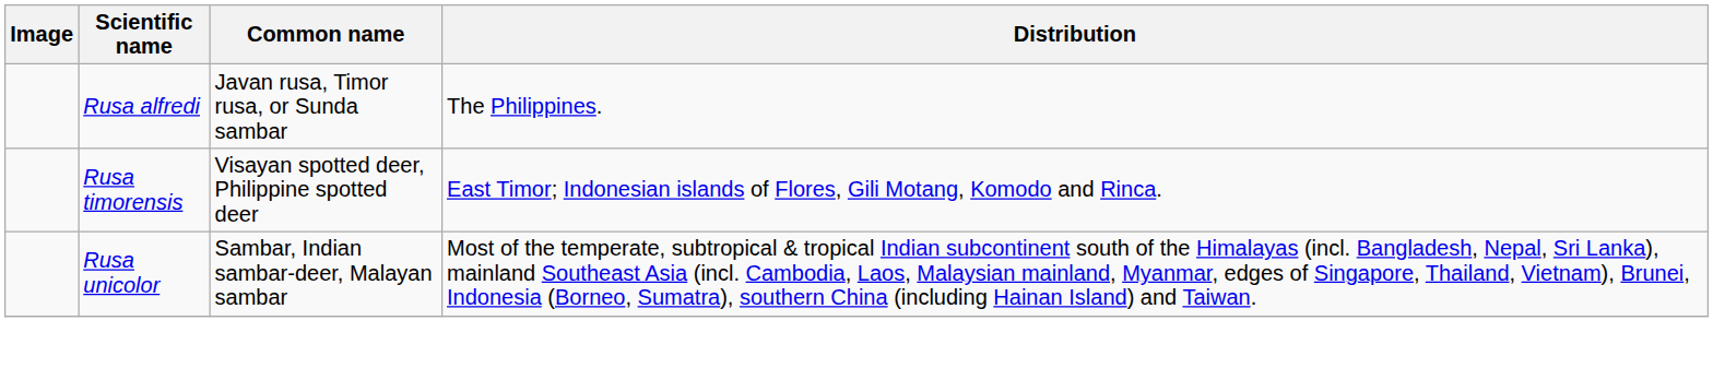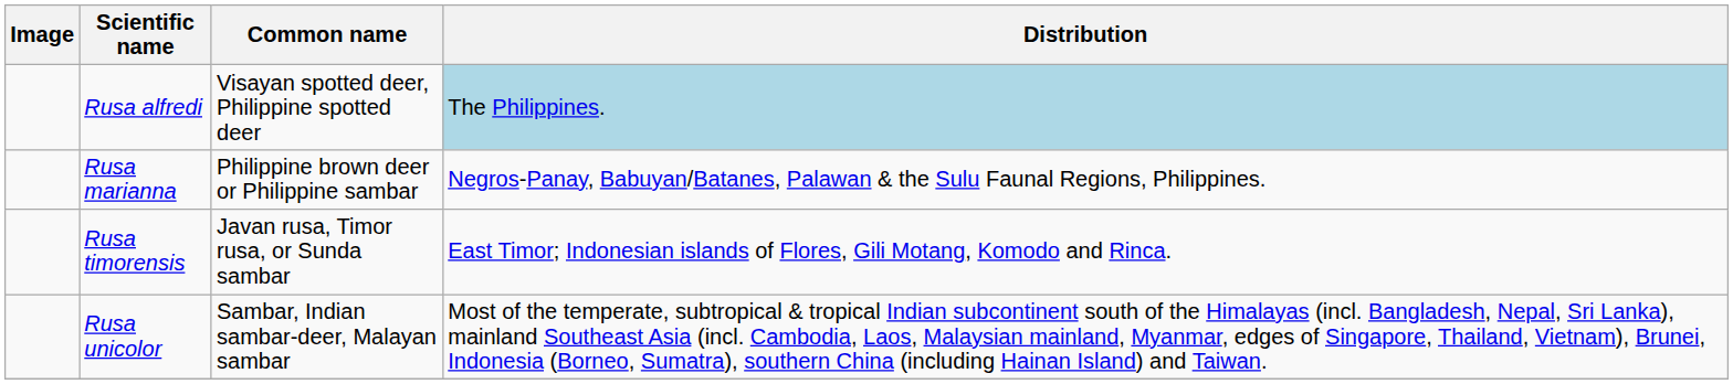Rusa alfredi | Common name: Javan rusa, Timor rusa, or Sunda sambar -> Visayan spotted deer, Philippine spotted deer
Rusa alfredi | Distribution: no background -> lightblue background
+ row: Rusa marianna | Philippine brown deer or Philippine sambar | Negros-Panay, Babuyan/Batanes, Palawan & the Sulu Faunal Regions, Philippines.
Rusa timorensis | Common name: Visayan spotted deer, Philippine spotted deer -> Javan rusa, Timor rusa, or Sunda sambar
